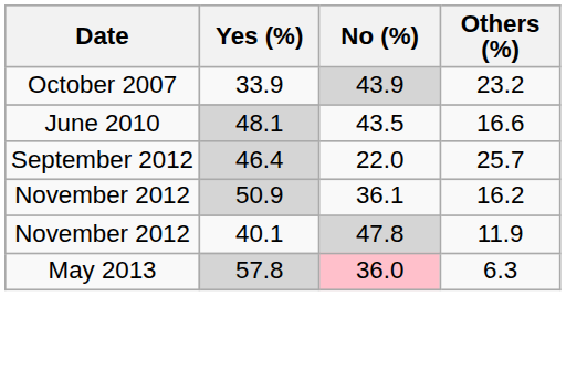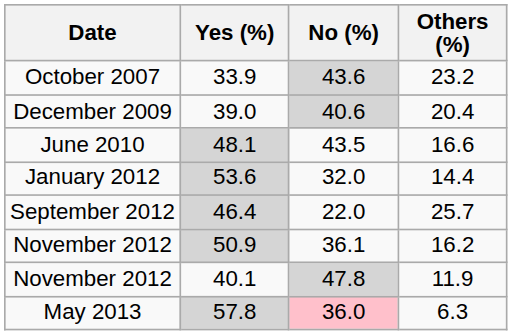33.9 | No (%): 43.9 -> 43.6
+ row: December 2009 | 39.0 | 40.6 | 20.4
+ row: January 2012 | 53.6 | 32.0 | 14.4
